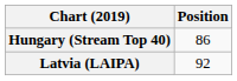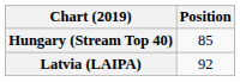Hungary (Stream Top 40) | Position: 86 -> 85
